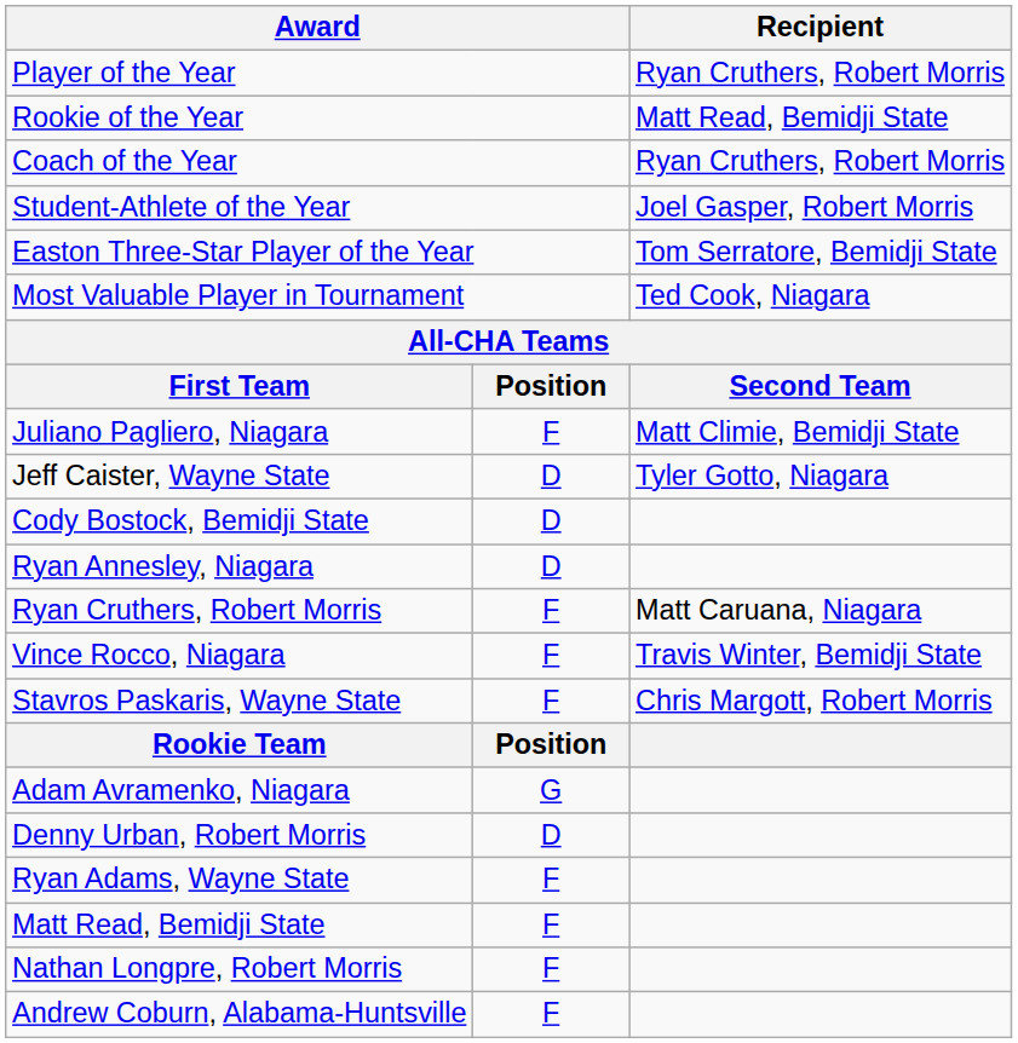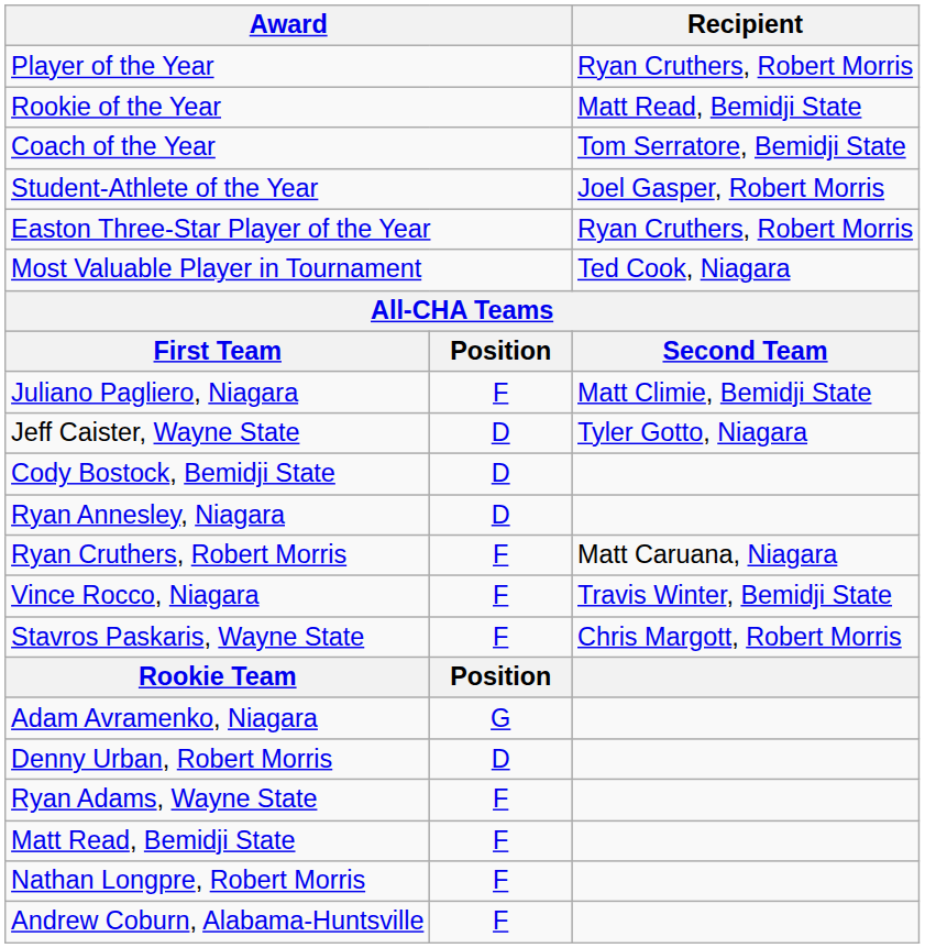Coach of the Year | Recipient: Ryan Cruthers, Robert Morris -> Tom Serratore, Bemidji State
Easton Three-Star Player of the Year | Recipient: Tom Serratore, Bemidji State -> Ryan Cruthers, Robert Morris
